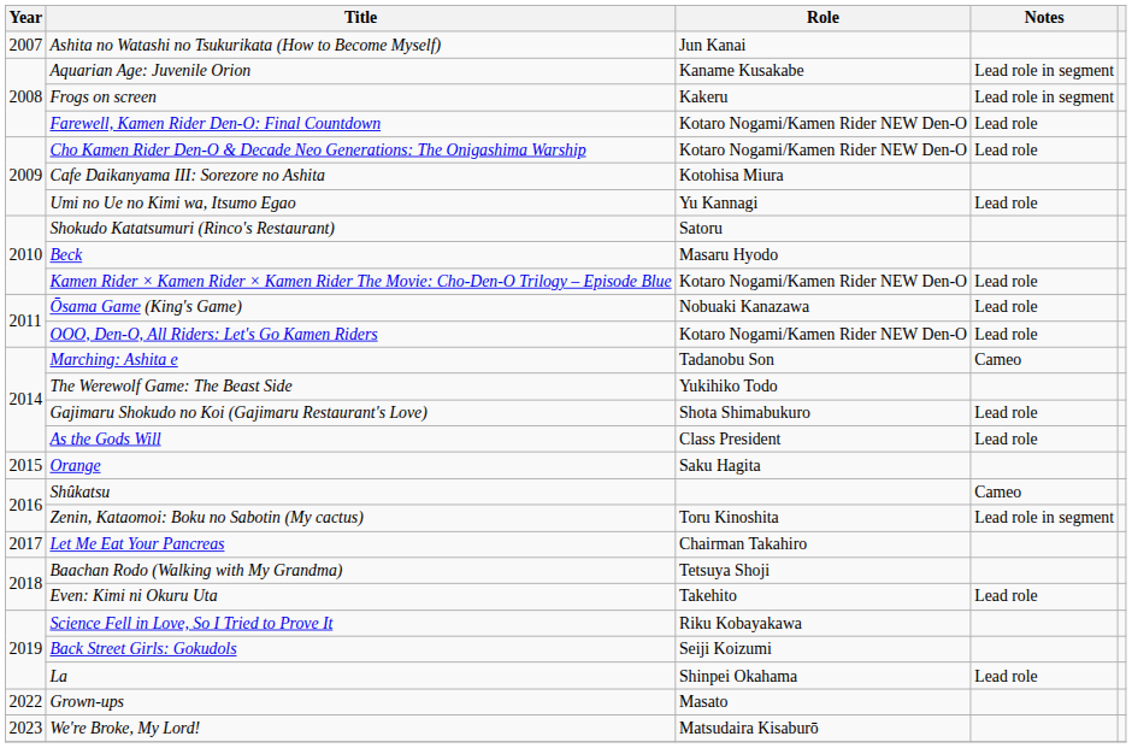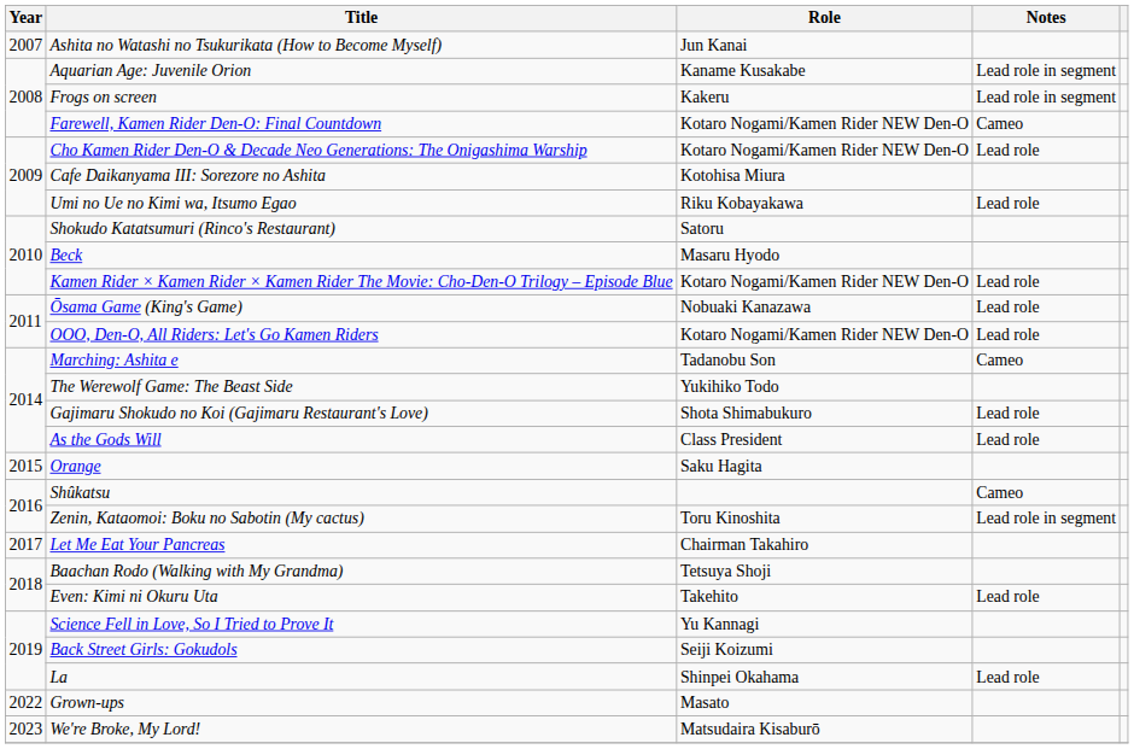Farewell, Kamen Rider Den-O: Final Countdown | Notes: Lead role -> Cameo
Umi no Ue no Kimi wa, Itsumo Egao | Role: Yu Kannagi -> Riku Kobayakawa
Science Fell in Love, So I Tried to Prove It | Role: Riku Kobayakawa -> Yu Kannagi
